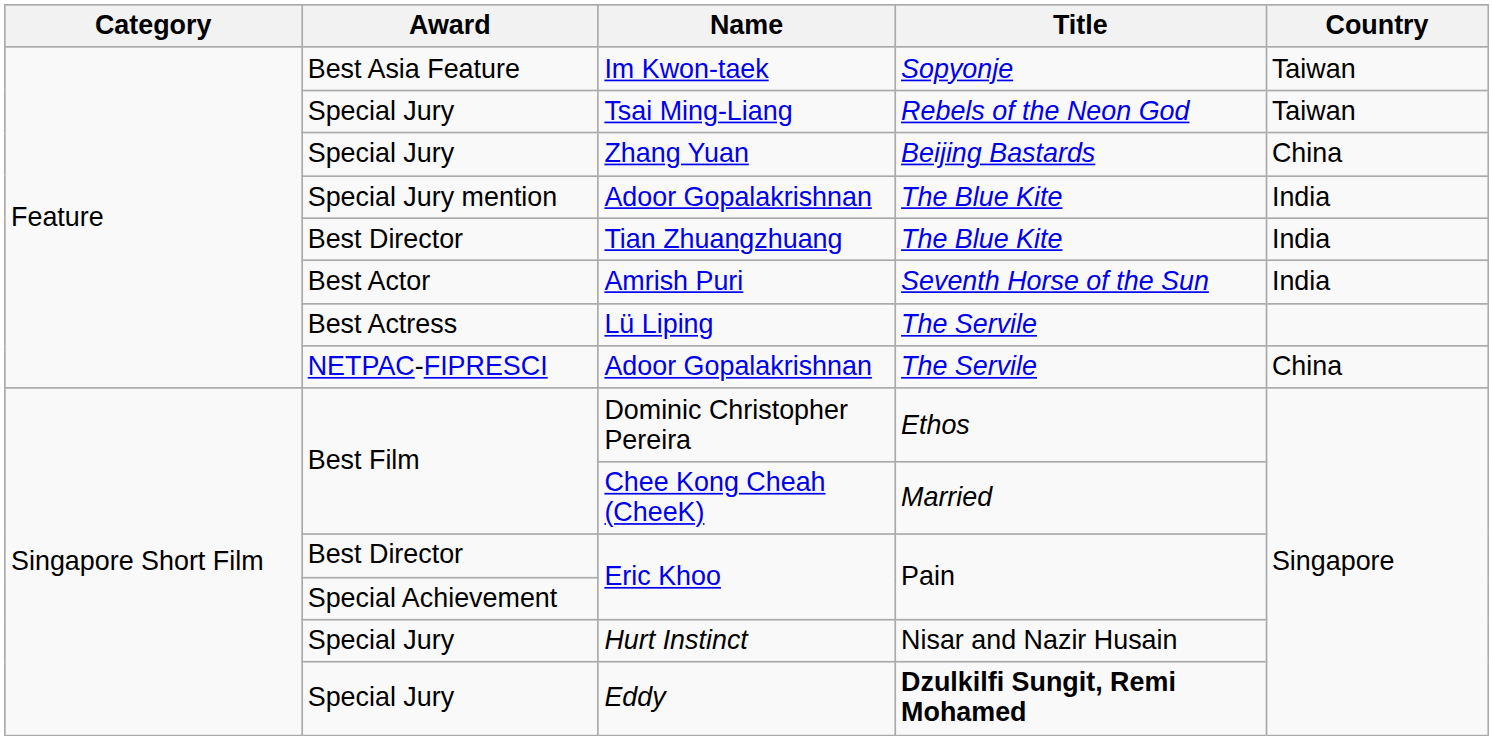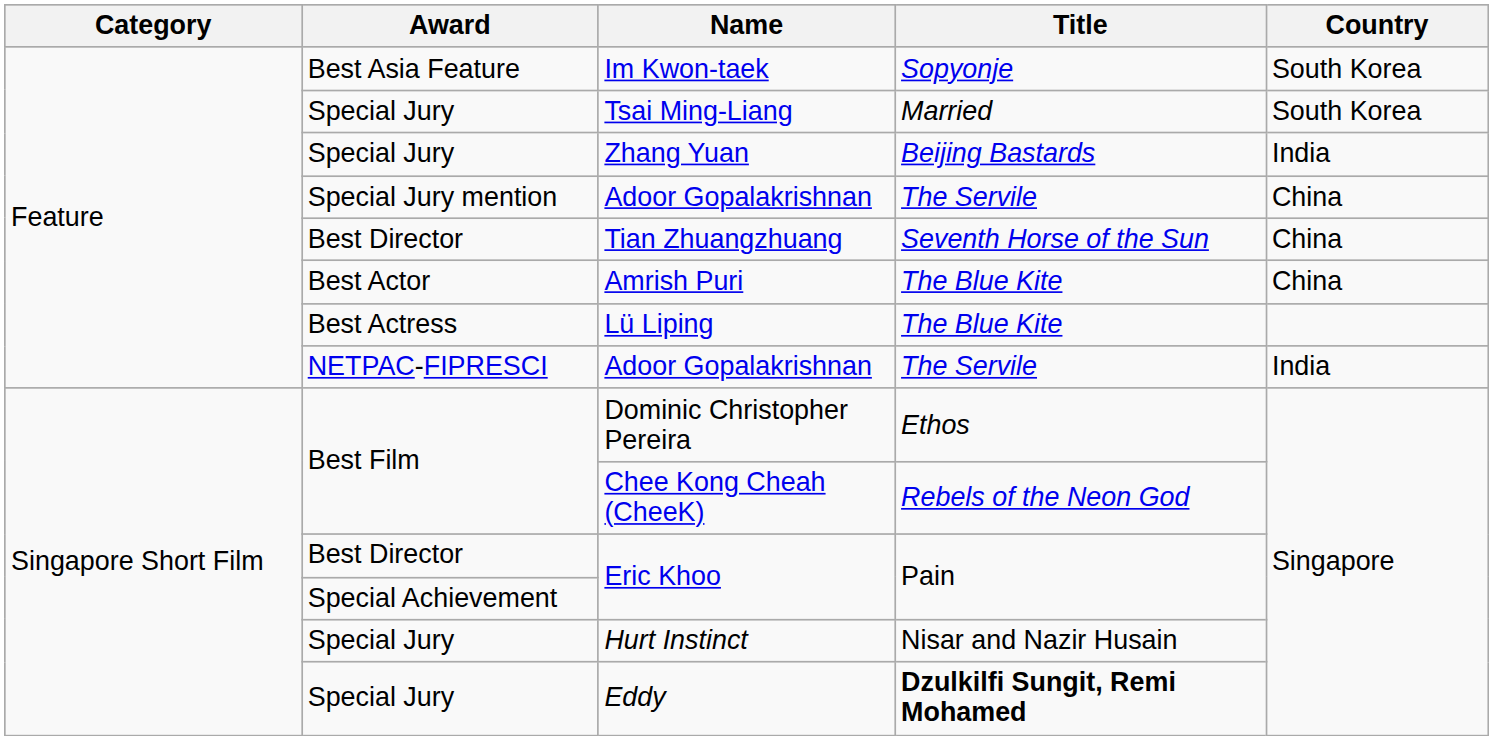Im Kwon-taek | Country: Taiwan -> South Korea
Tsai Ming-Liang | Title: Rebels of the Neon God -> Married
Tsai Ming-Liang | Country: Taiwan -> South Korea
Zhang Yuan | Country: China -> India
Special Jury mention / Adoor Gopalakrishnan | Title: The Blue Kite -> The Servile
Special Jury mention / Adoor Gopalakrishnan | Country: India -> China
Tian Zhuangzhuang | Title: The Blue Kite -> Seventh Horse of the Sun
Tian Zhuangzhuang | Country: India -> China
Amrish Puri | Title: Seventh Horse of the Sun -> The Blue Kite
Amrish Puri | Country: India -> China
Lü Liping | Title: The Servile -> The Blue Kite
NETPAC-FIPRESCI / Adoor Gopalakrishnan | Country: China -> India
Chee Kong Cheah (CheeK) | Title: Married -> Rebels of the Neon God
